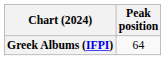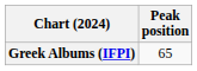Greek Albums (IFPI) | Peak position: 64 -> 65
